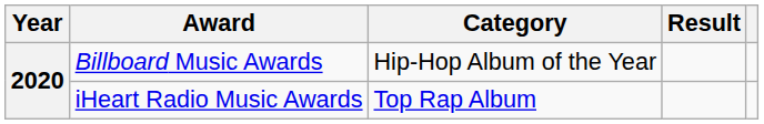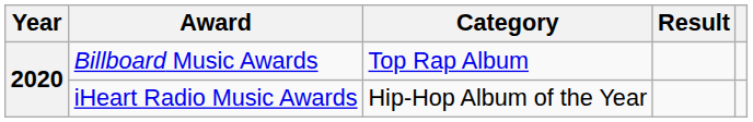Billboard Music Awards | Category: Hip-Hop Album of the Year -> Top Rap Album
iHeart Radio Music Awards | Category: Top Rap Album -> Hip-Hop Album of the Year
